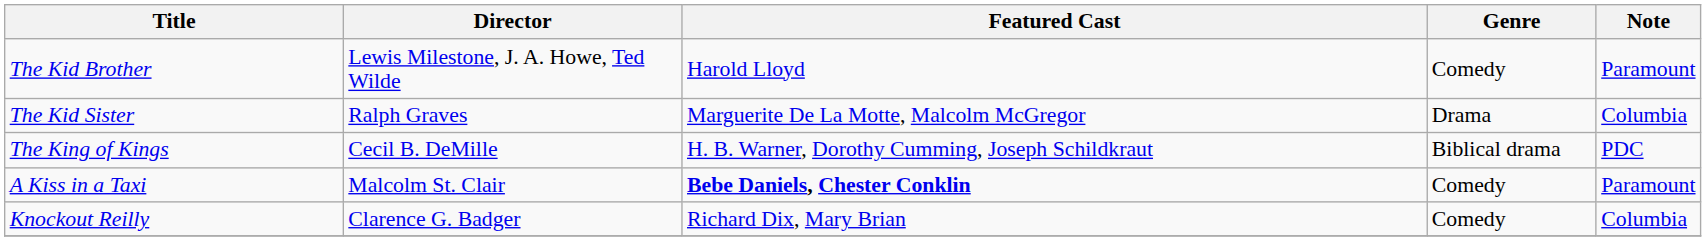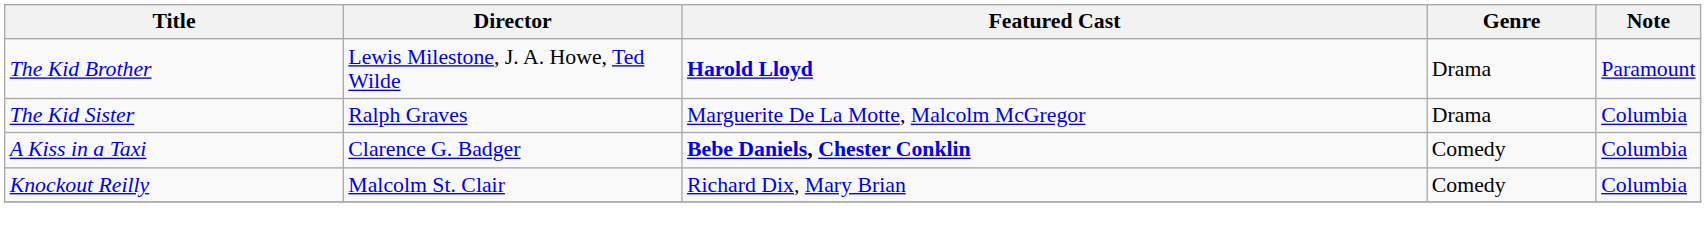The Kid Brother | Featured Cast: normal -> bold
The Kid Brother | Genre: Comedy -> Drama
- row: The King of Kings | Cecil B. DeMille | H. B. Warner, Dorothy Cumming, Joseph Schildkraut | Biblical drama | PDC
A Kiss in a Taxi | Director: Malcolm St. Clair -> Clarence G. Badger
A Kiss in a Taxi | Note: Paramount -> Columbia
Knockout Reilly | Director: Clarence G. Badger -> Malcolm St. Clair
